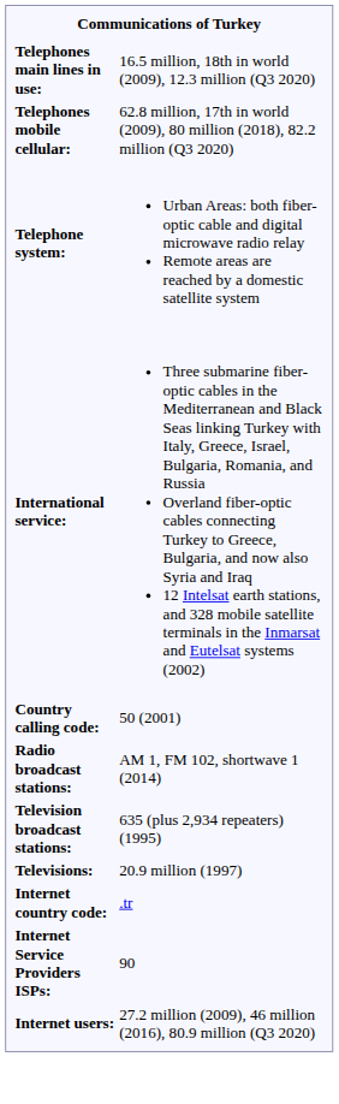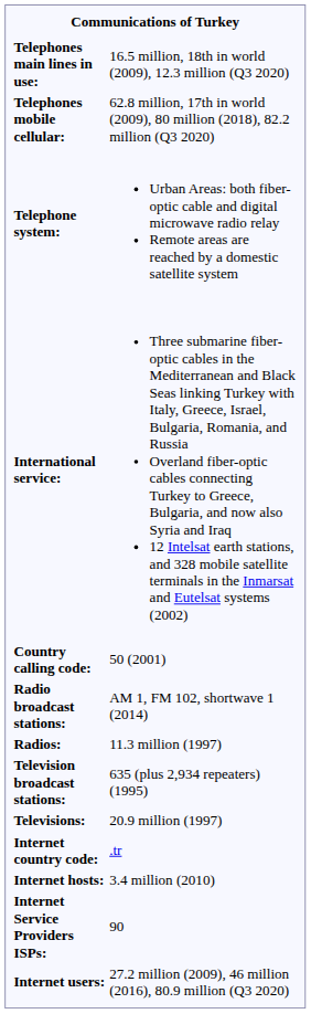+ row: Radios: | 11.3 million (1997)
+ row: Internet hosts: | 3.4 million (2010)
